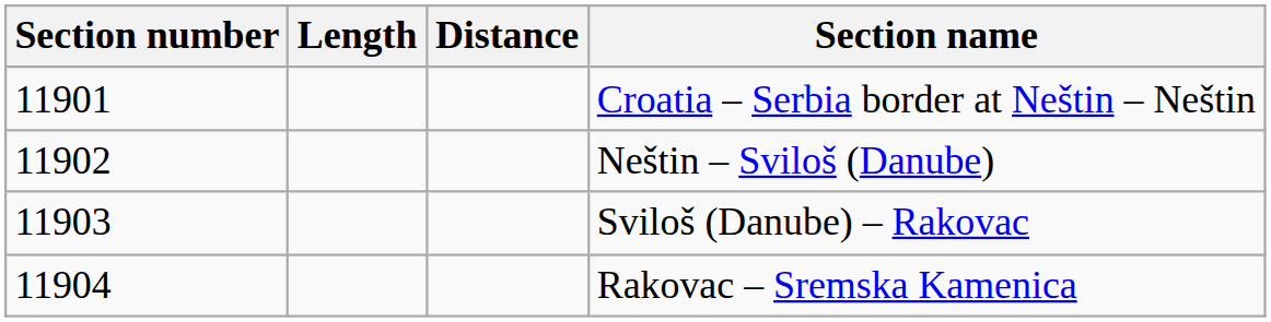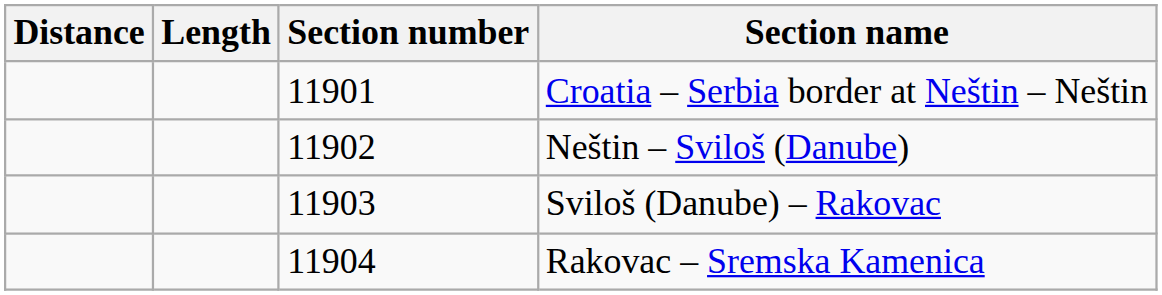columns swapped: Section number <-> Distance
